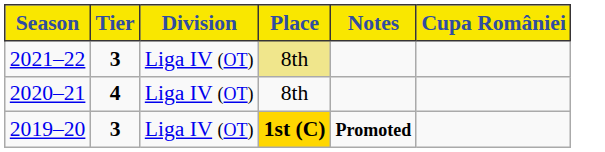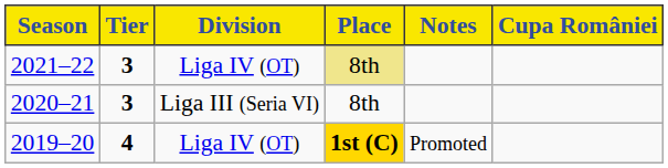2020–21 | Tier: 4 -> 3
2020–21 | Division: Liga IV (OT) -> Liga III (Seria VI)
2019–20 | Tier: 3 -> 4
2019–20 | Notes: bold -> normal
